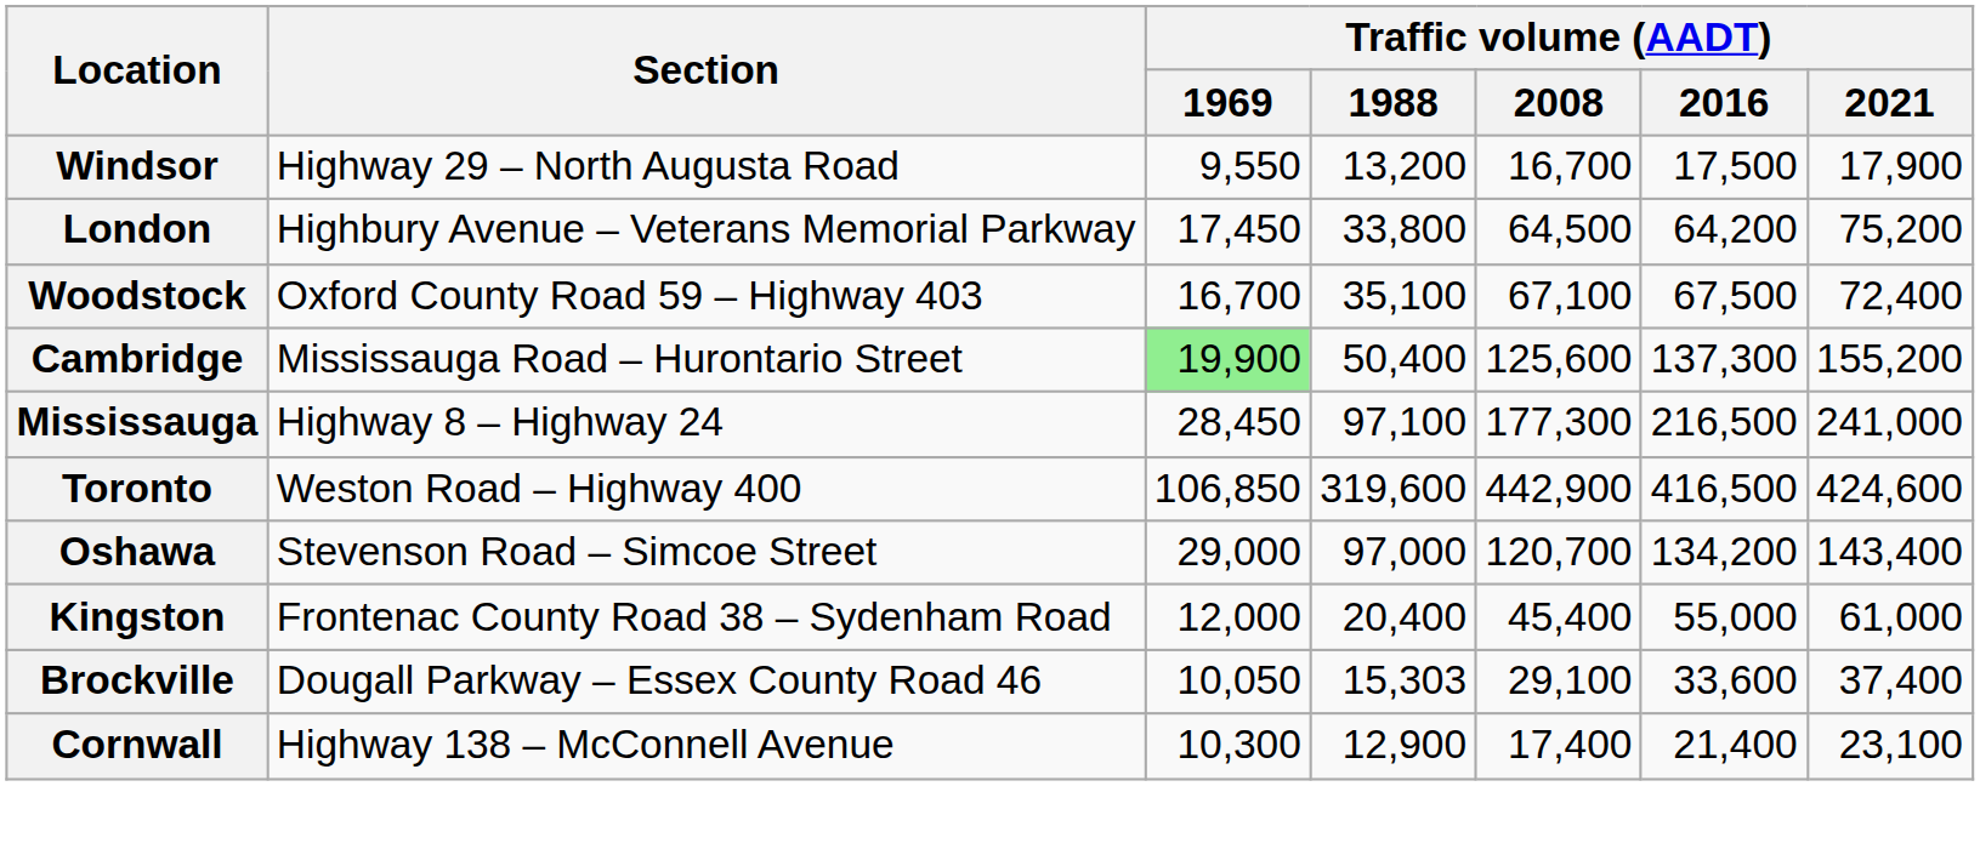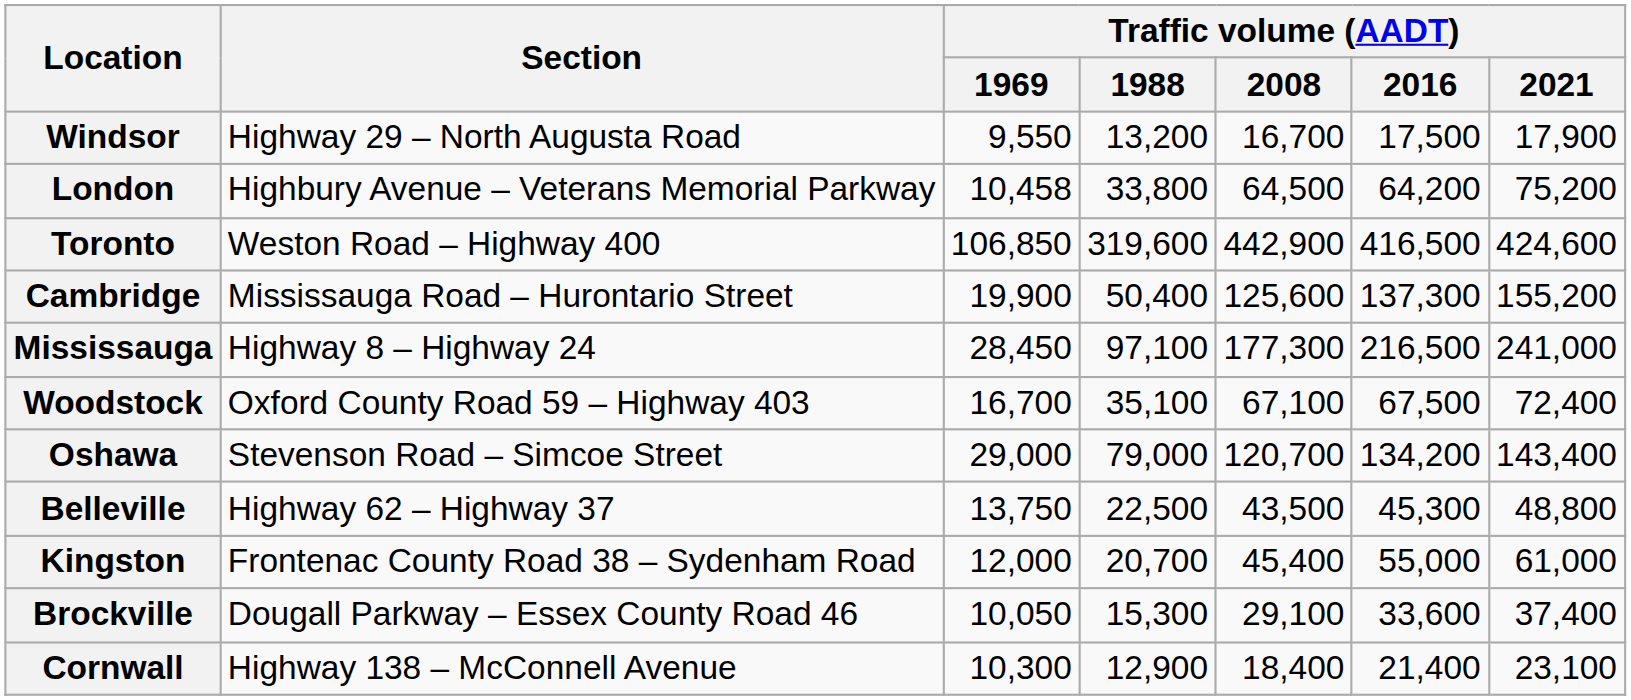London | Traffic volume (AADT) / 1969: 17,450 -> 10,458
rows swapped: Woodstock <-> Toronto
Cambridge | Traffic volume (AADT) / 1969: lightgreen background -> no background
Oshawa | Traffic volume (AADT) / 1988: 97,000 -> 79,000
+ row: Belleville | Highway 62 – Highway 37 | 13,750 | 22,500 | 43,500 | 45,300 | 48,800
Kingston | Traffic volume (AADT) / 1988: 20,400 -> 20,700
Brockville | Traffic volume (AADT) / 1988: 15,303 -> 15,300
Cornwall | Traffic volume (AADT) / 2008: 17,400 -> 18,400
